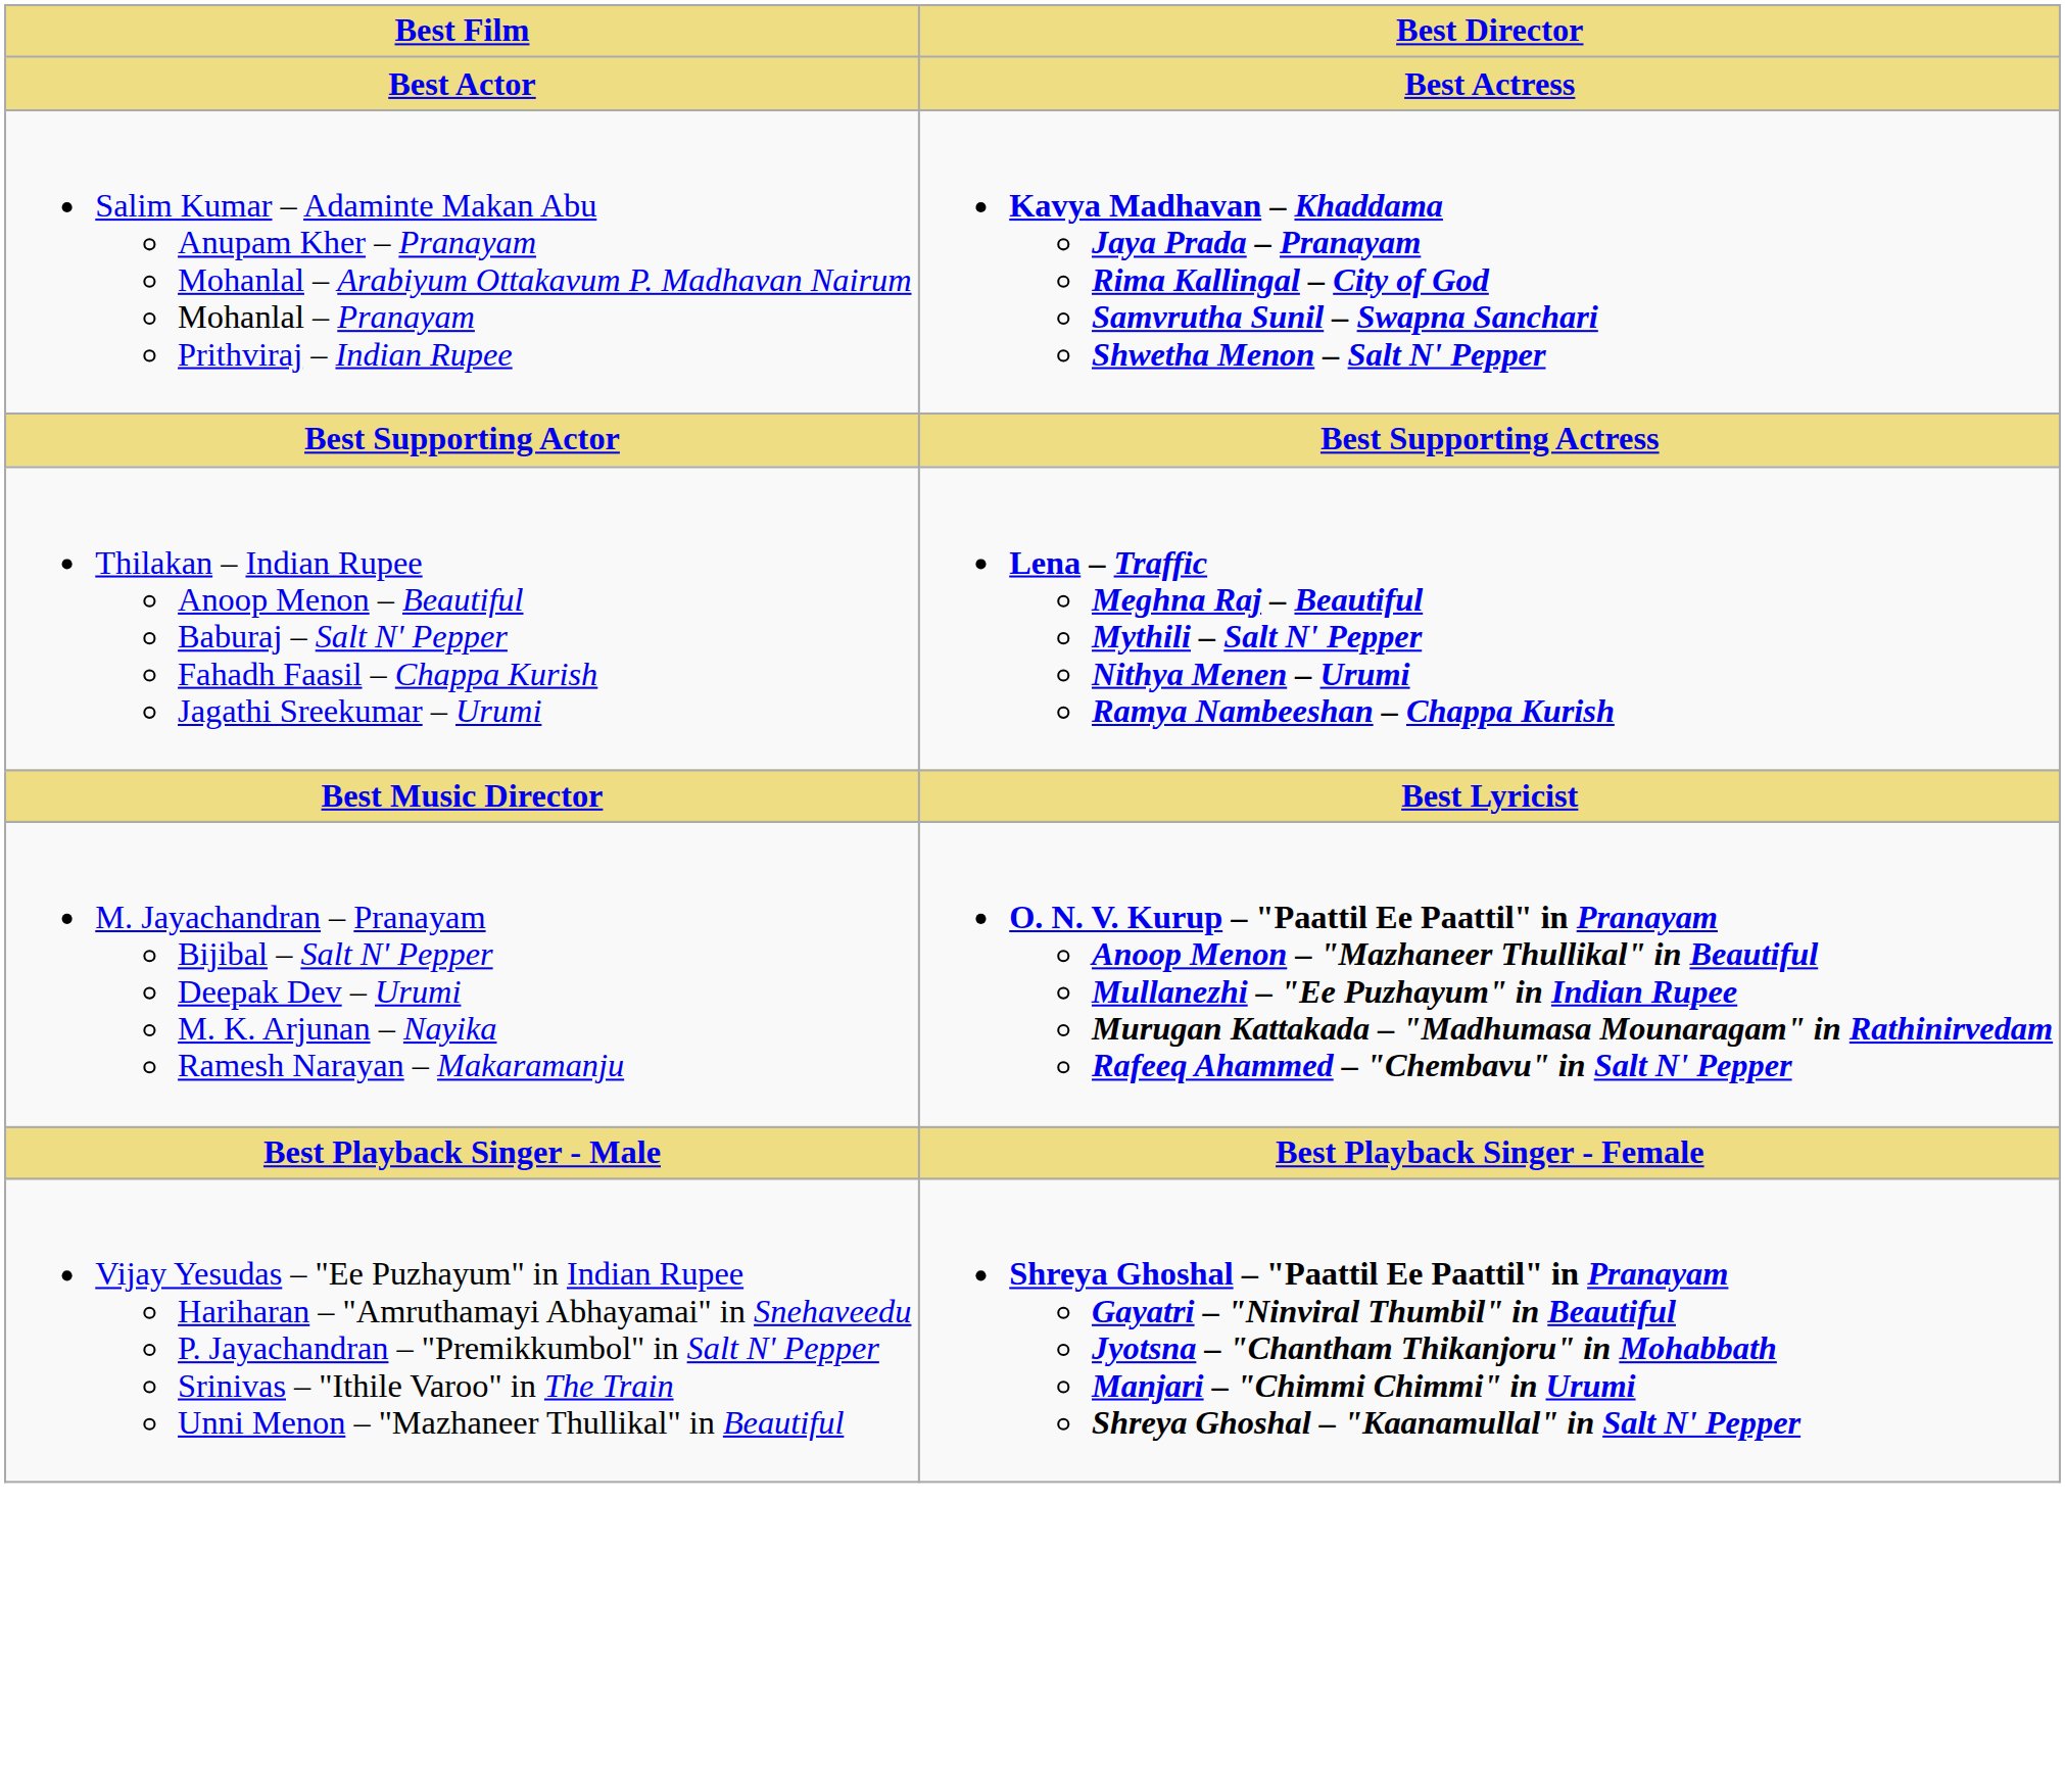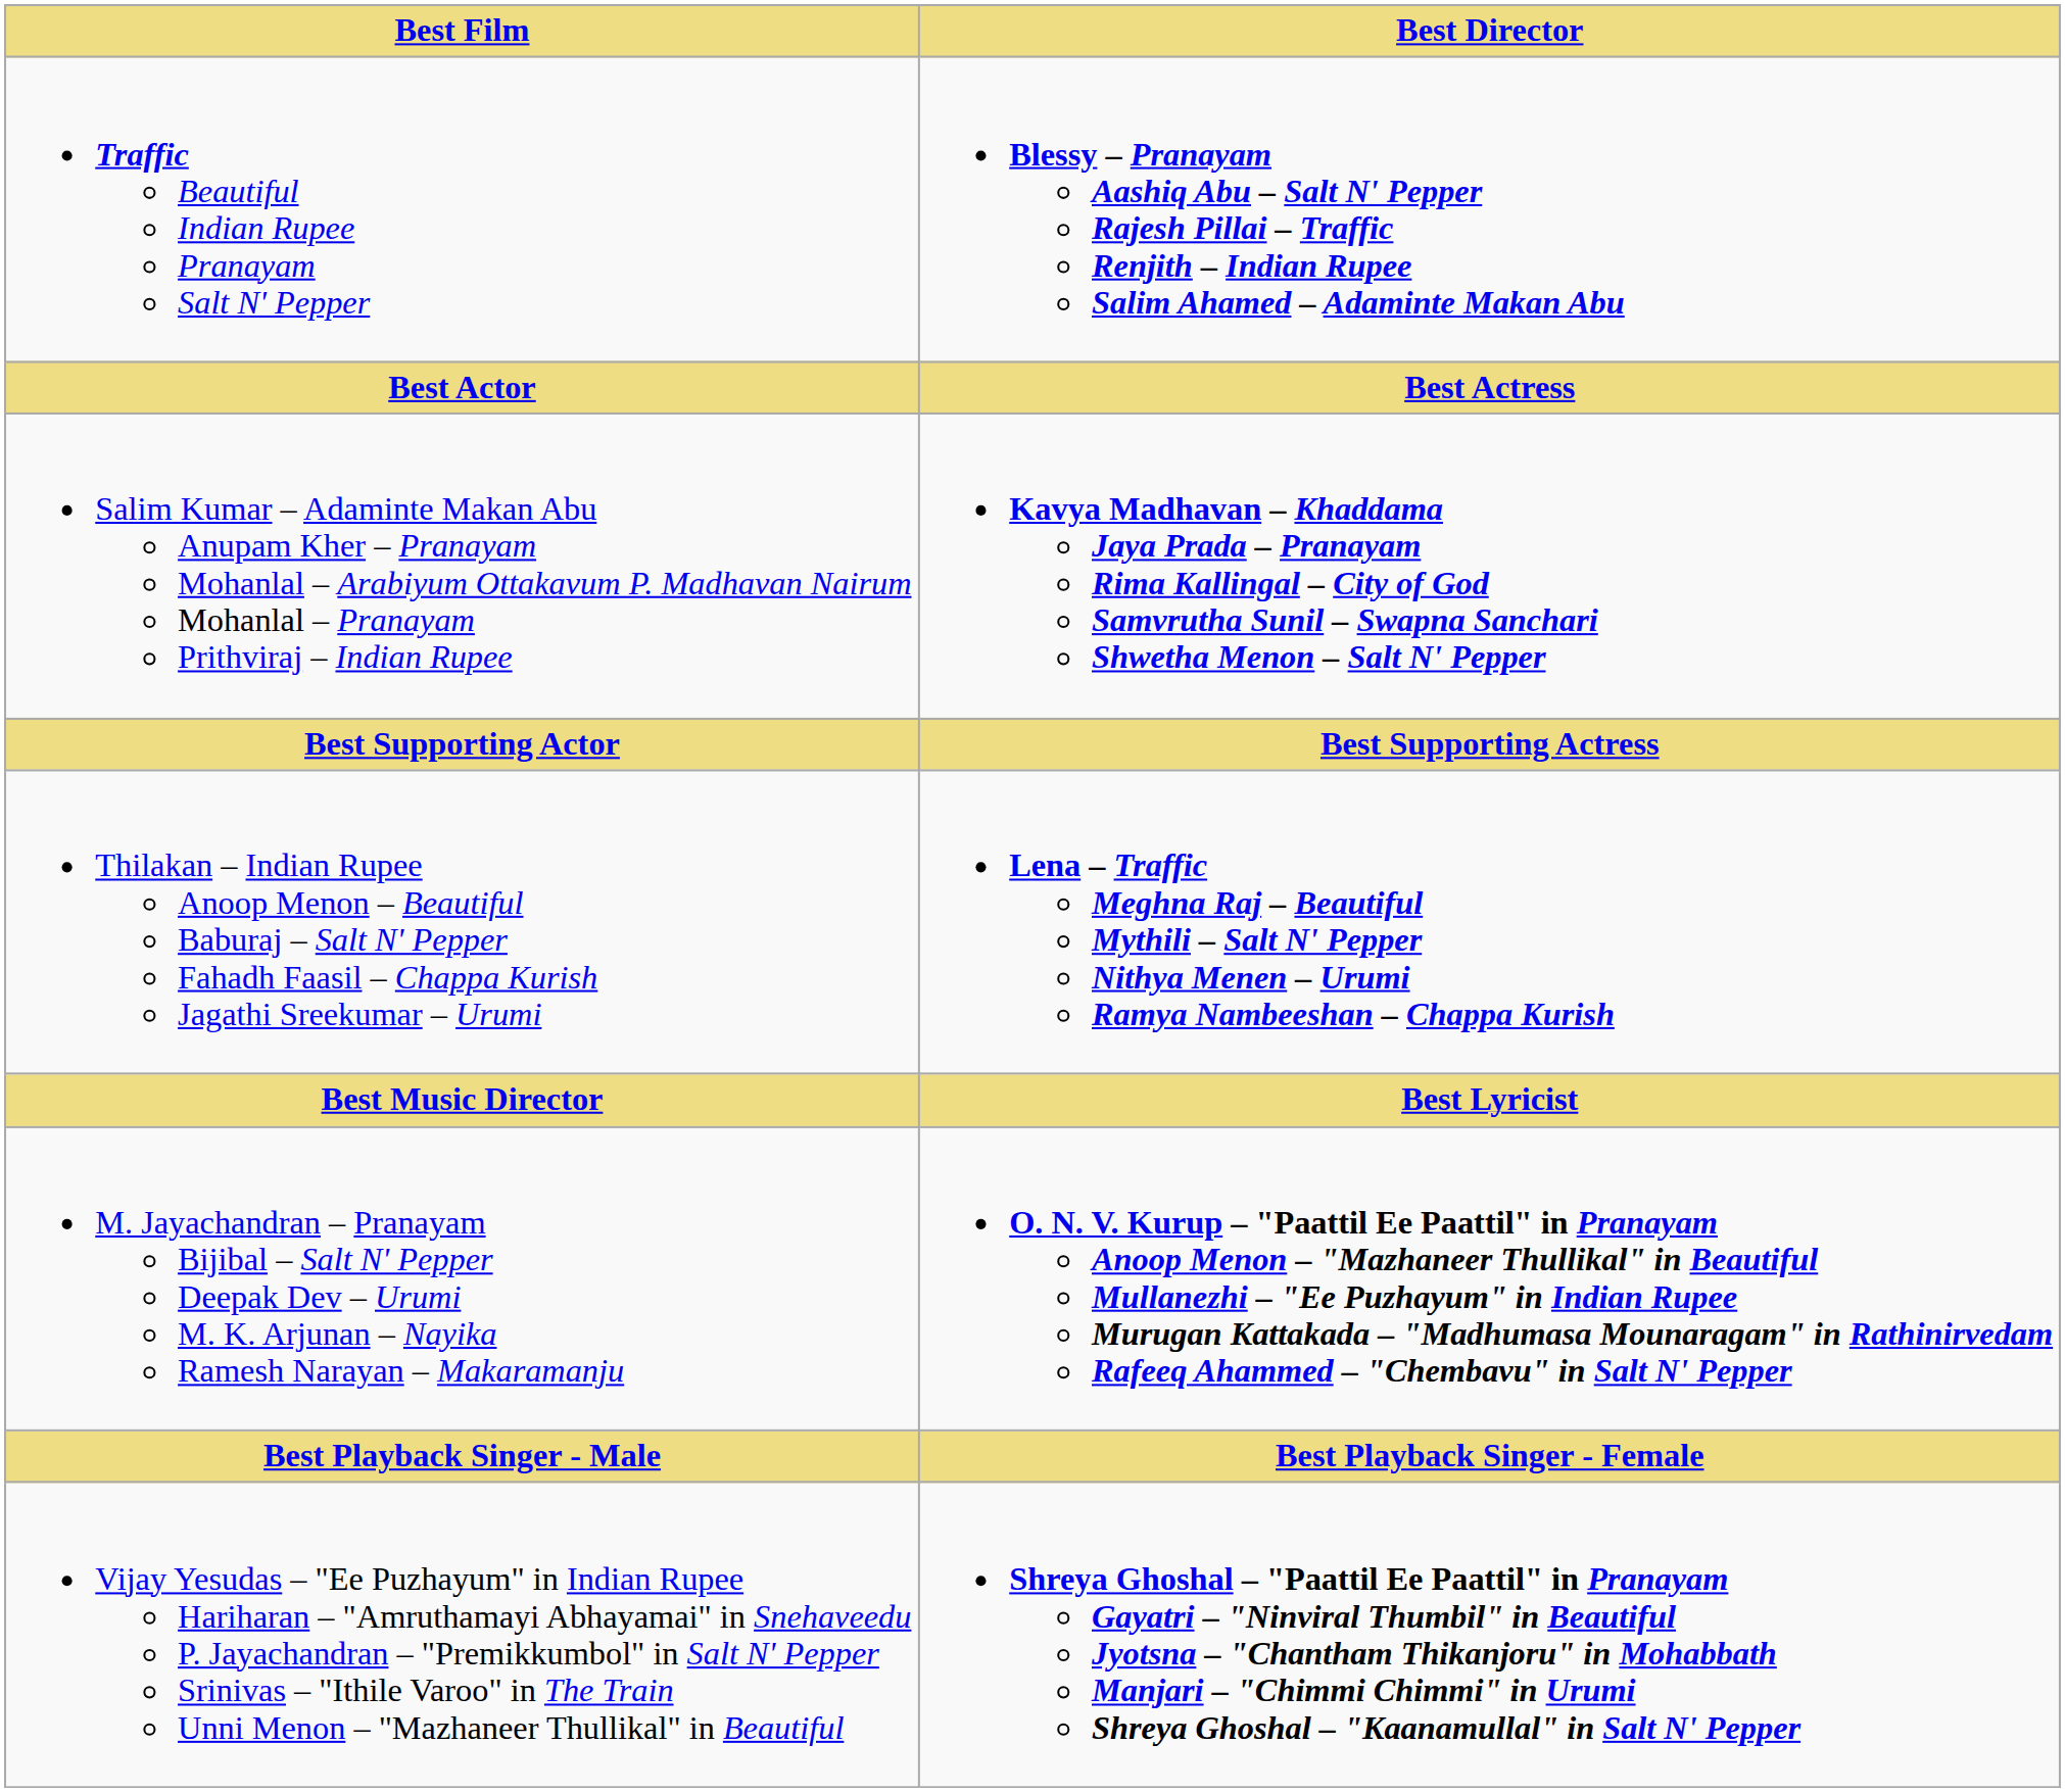+ row: Traffic Beautiful Indian Rupee Pranayam Salt N' Pepper | Blessy – Pranayam Aashiq Abu – Salt N' Pepper Rajesh Pillai – Traffic Renjith – Indian Rupee Salim Ahamed – Adaminte Makan Abu
